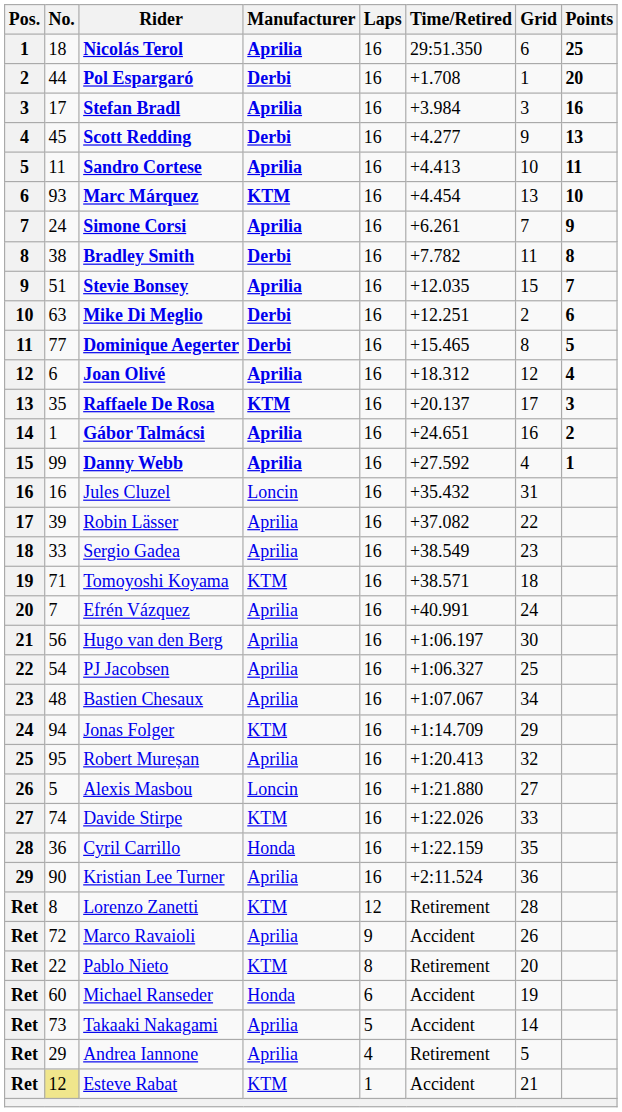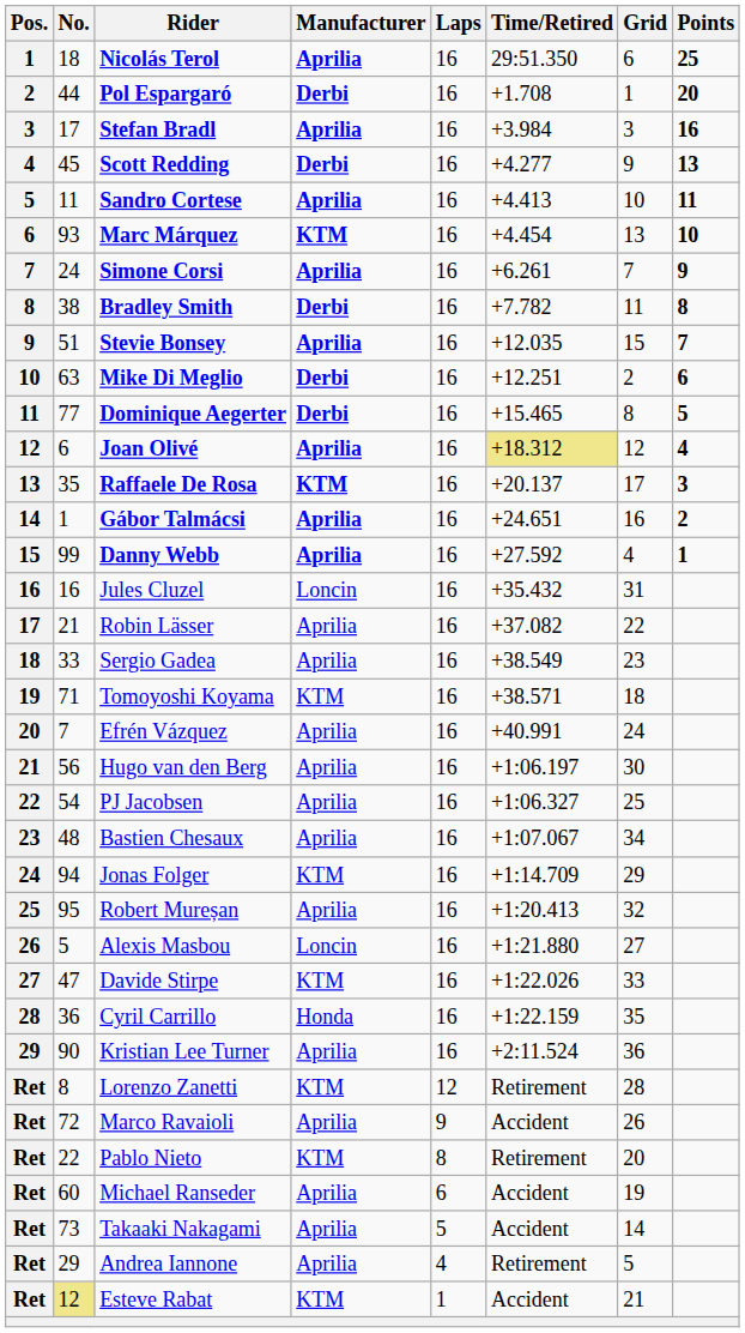Joan Olivé | Time/Retired: no background -> khaki background
Robin Lässer | No.: 39 -> 21
Davide Stirpe | No.: 74 -> 47
Michael Ranseder | Manufacturer: Honda -> Aprilia
